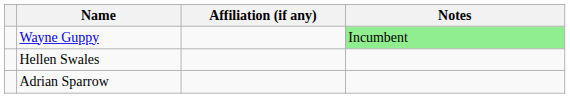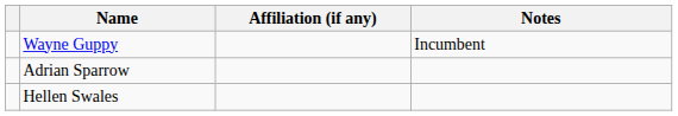Wayne Guppy | Notes: lightgreen background -> no background
rows swapped: Adrian Sparrow <-> Hellen Swales
